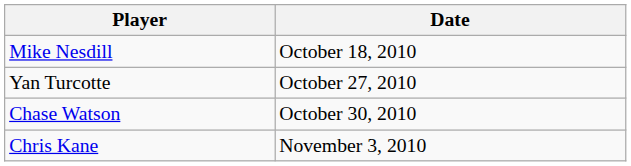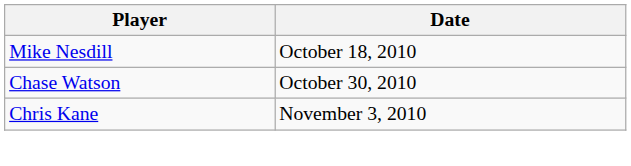- row: Yan Turcotte | October 27, 2010
